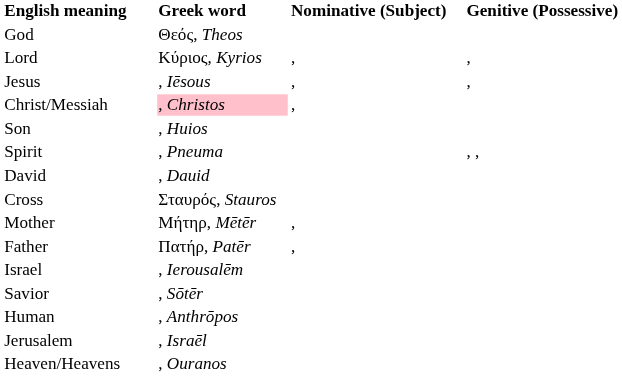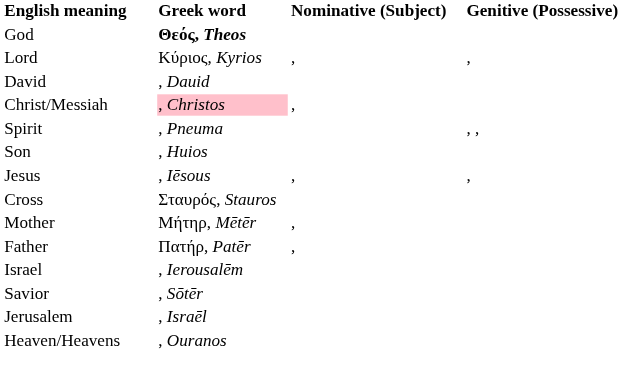God | Greek word: normal -> bold
rows swapped: Jesus <-> David
rows swapped: Son <-> Spirit
- row: Human | , Anthrōpos
